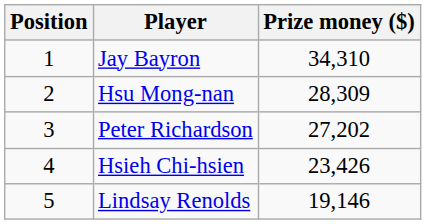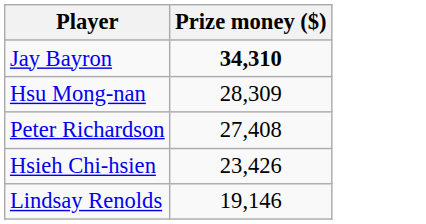- column: Position | 1 | 2 | 3 | 4 | 5
Jay Bayron | Prize money ($): normal -> bold
Peter Richardson | Prize money ($): 27,202 -> 27,408
